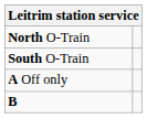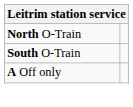- row: B
